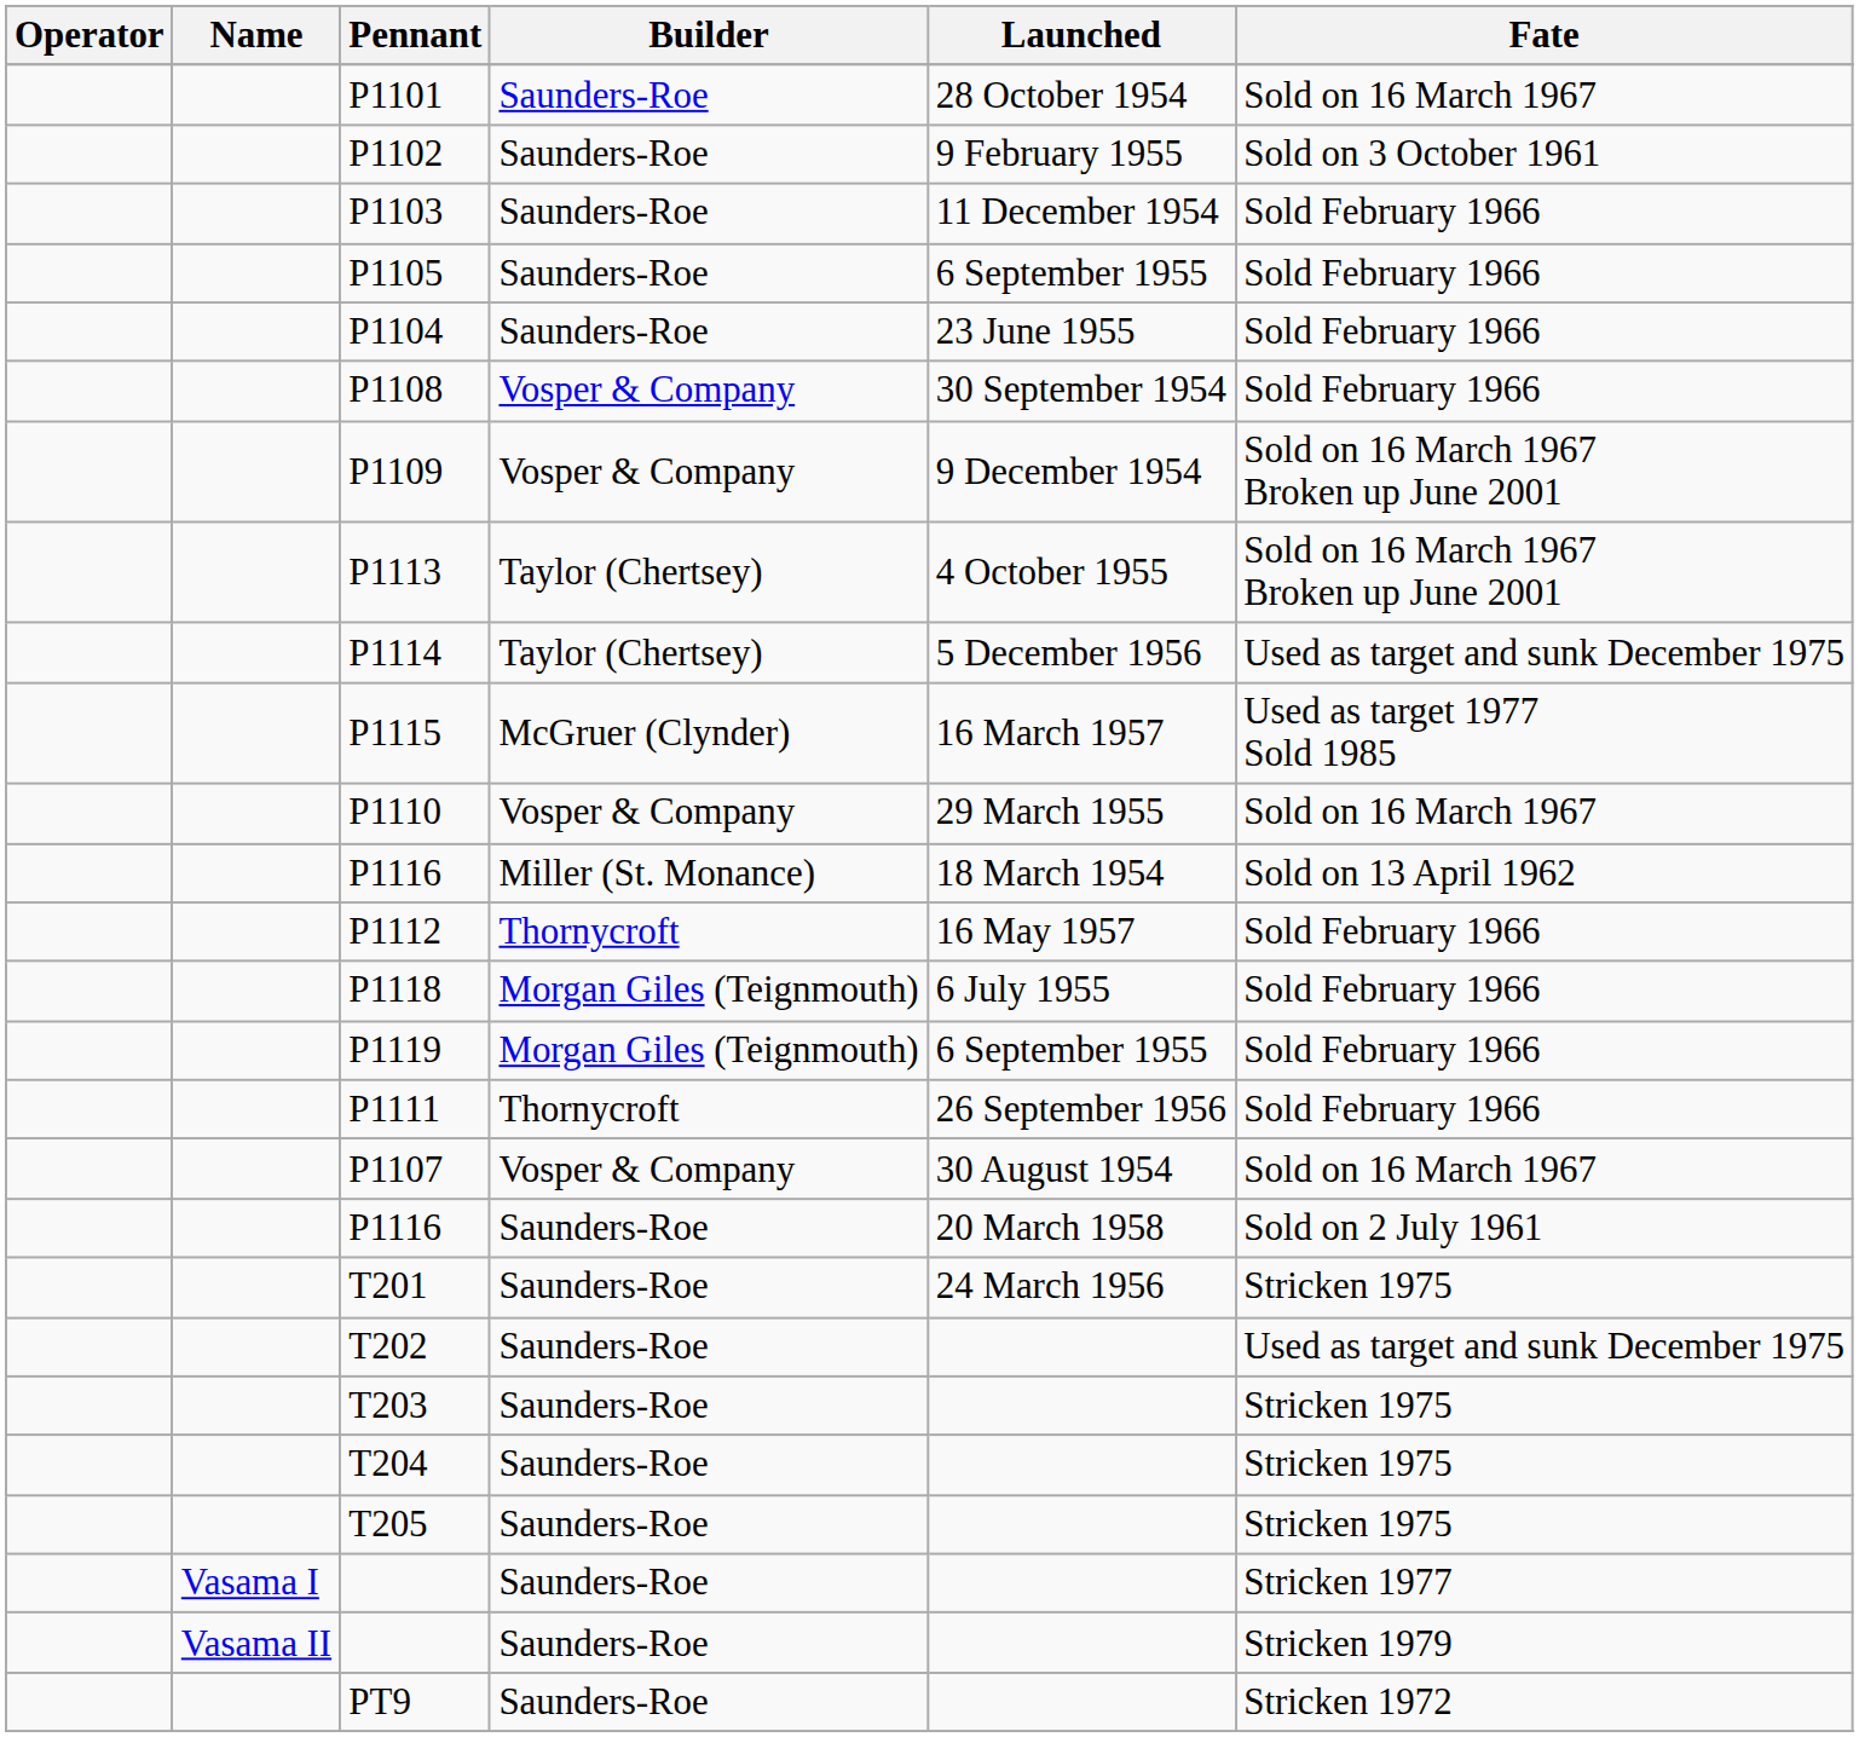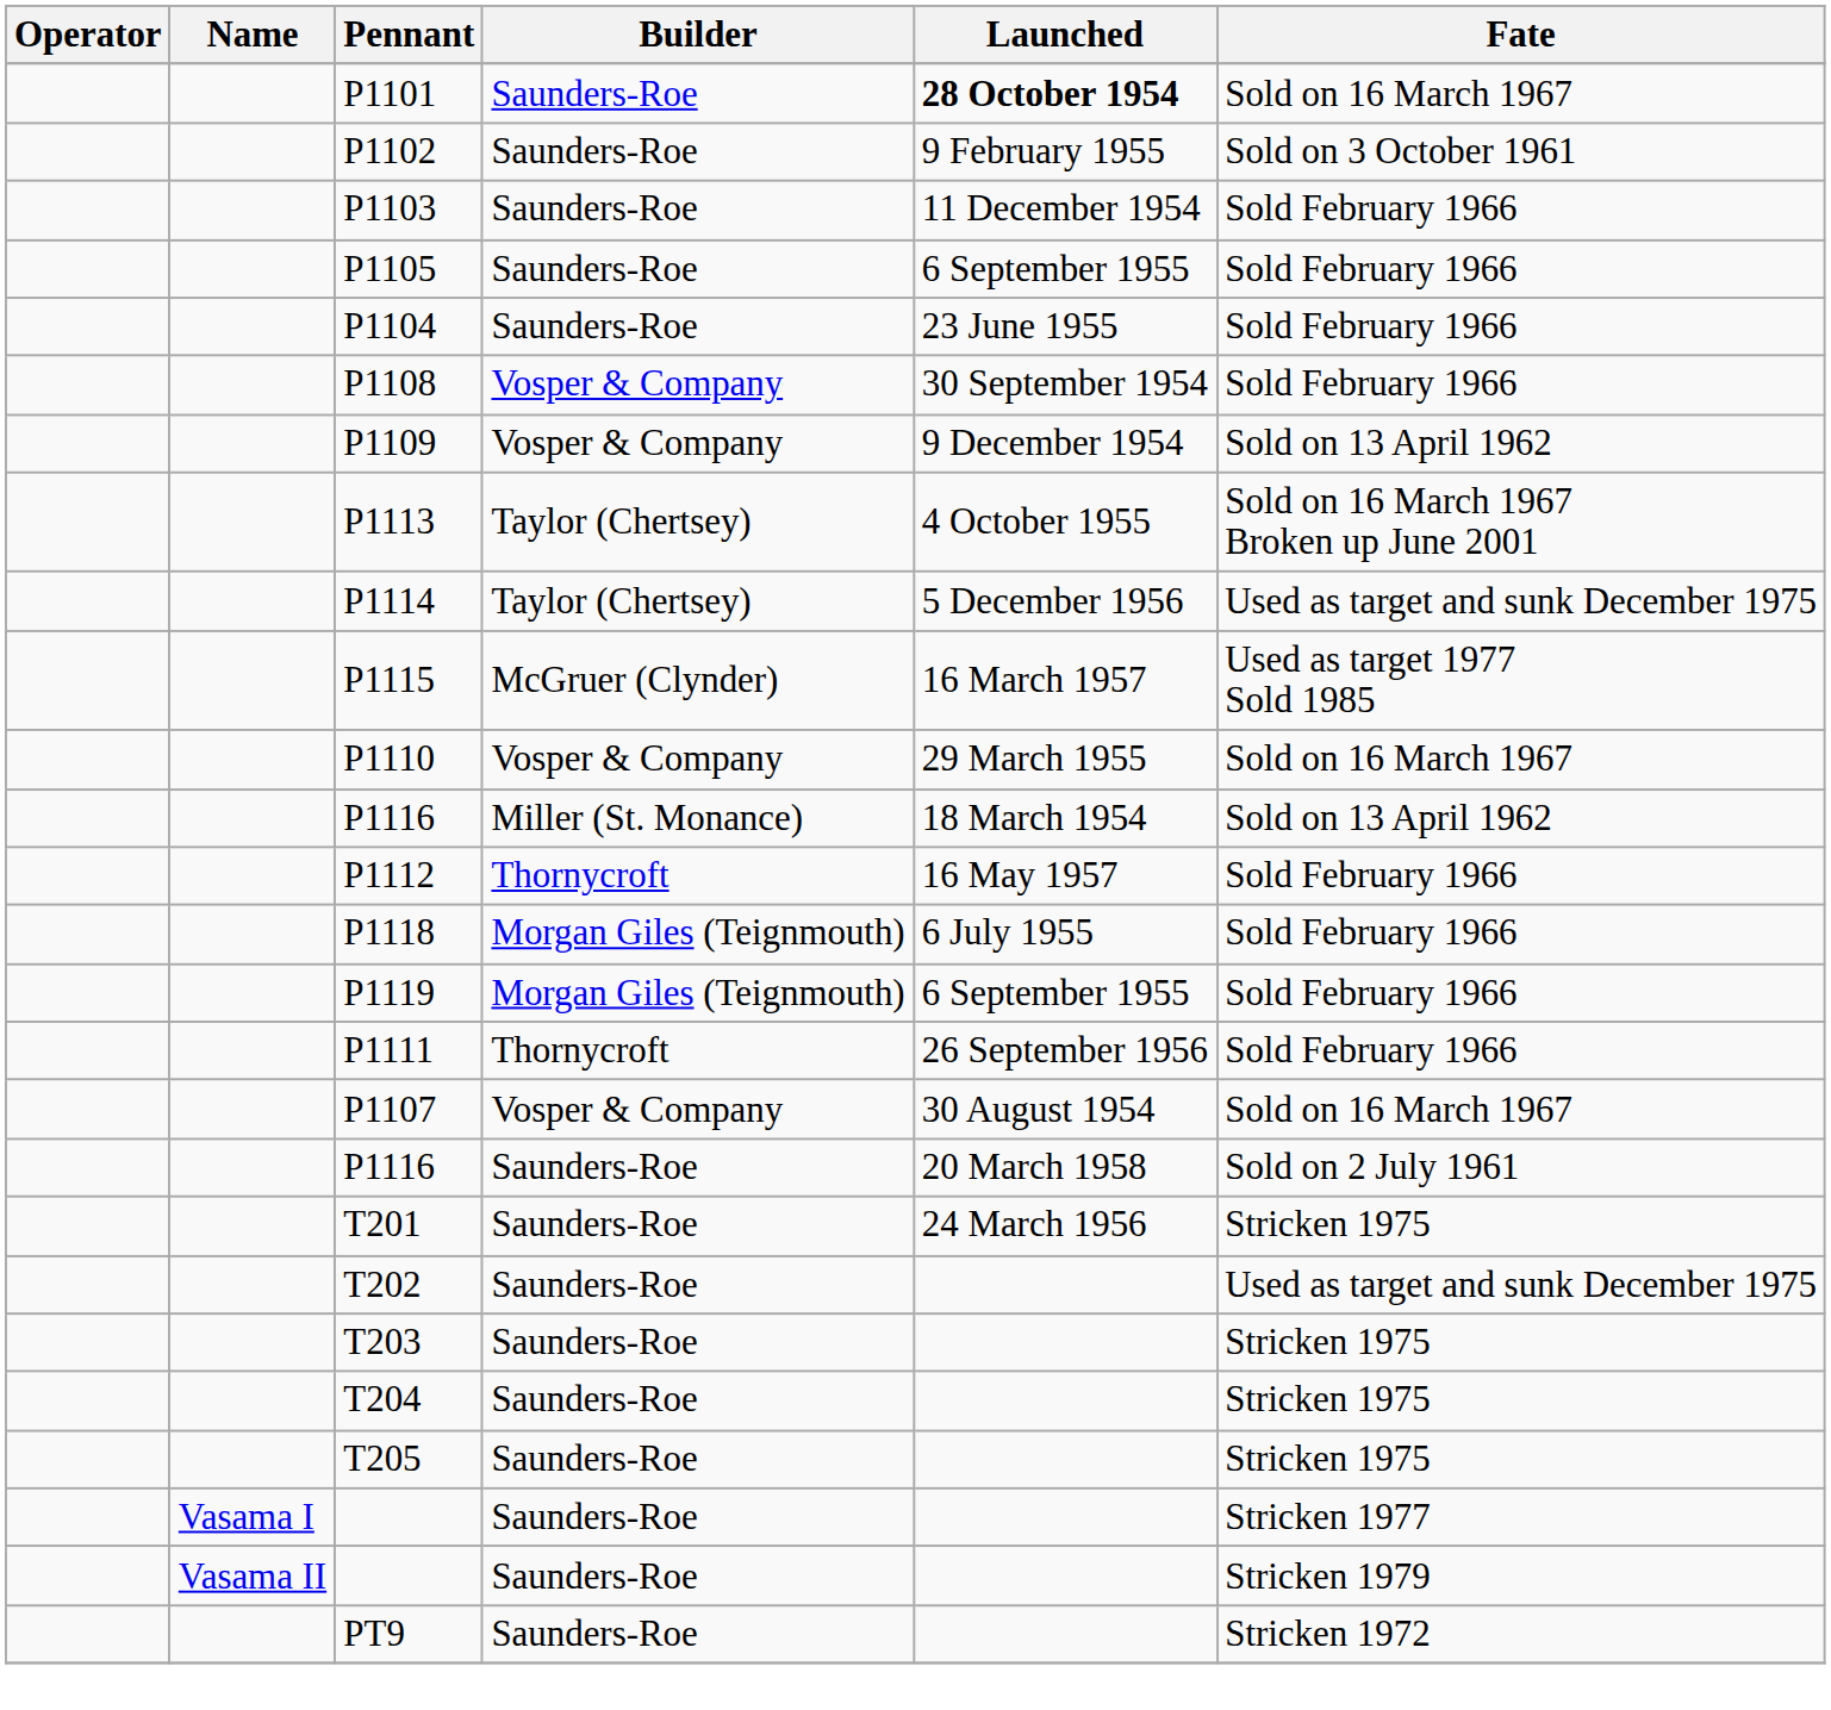P1101 | Launched: normal -> bold
P1109 | Fate: Sold on 16 March 1967 Broken up June 2001 -> Sold on 13 April 1962
